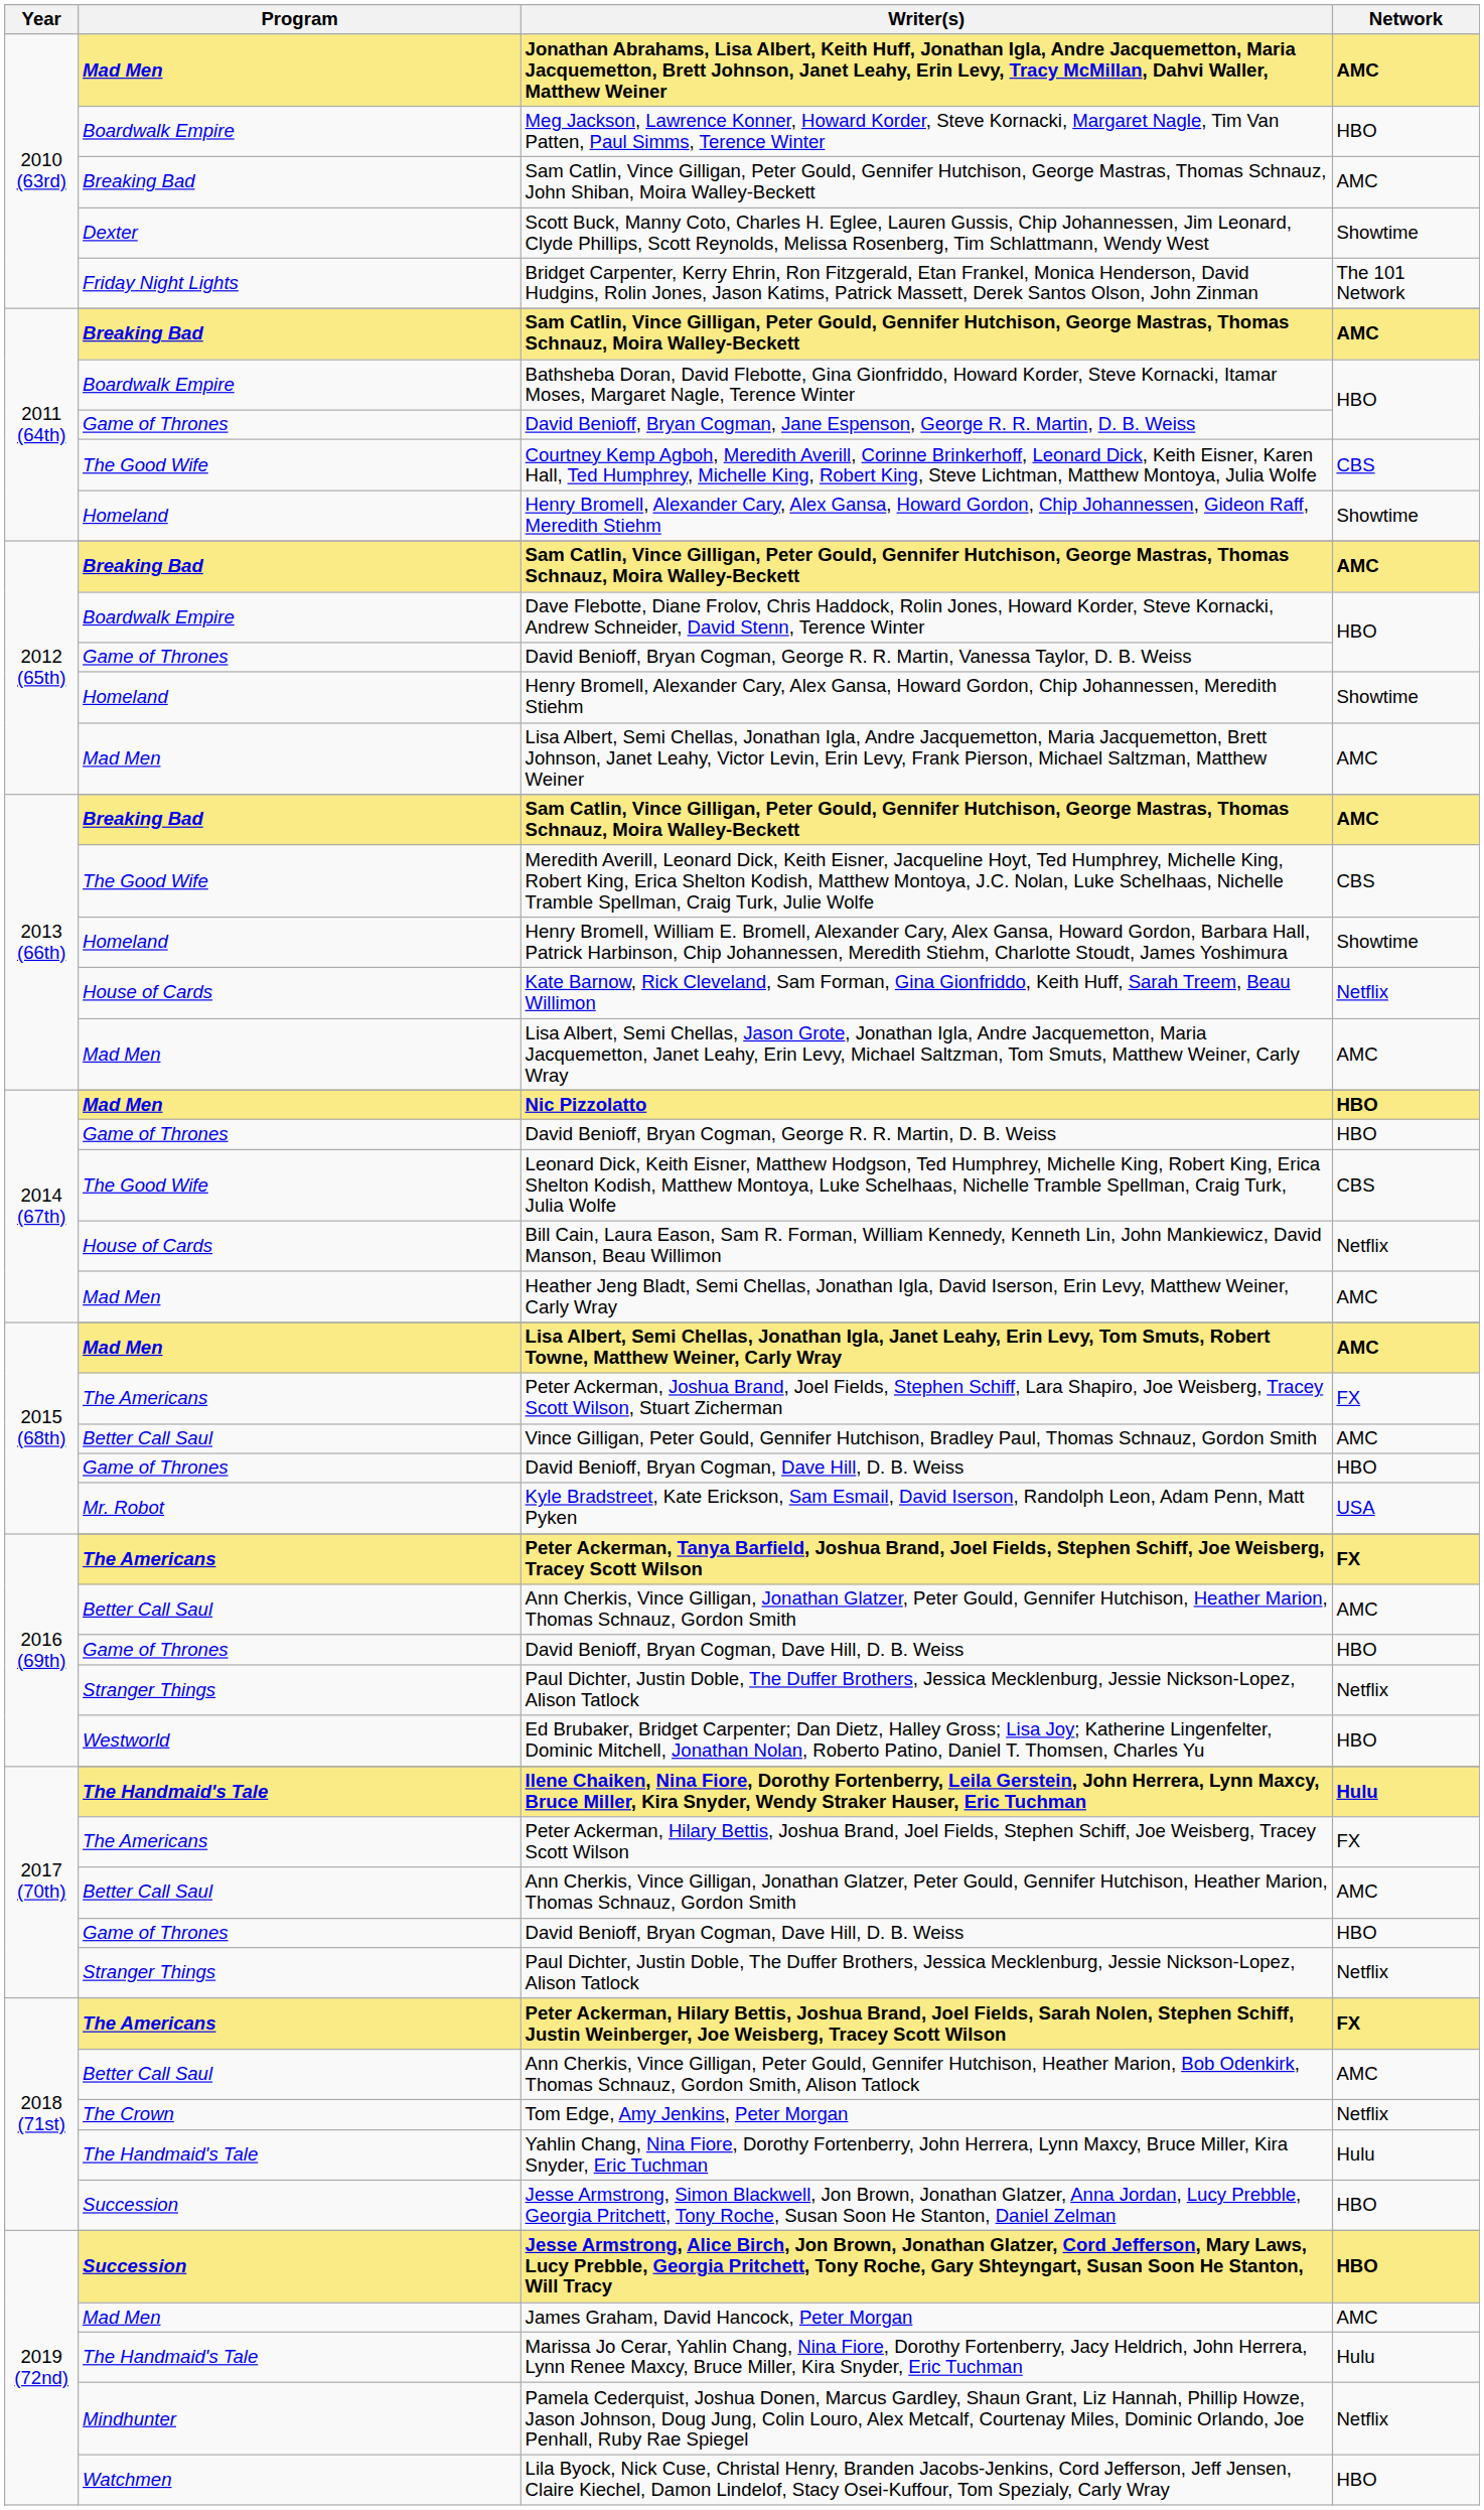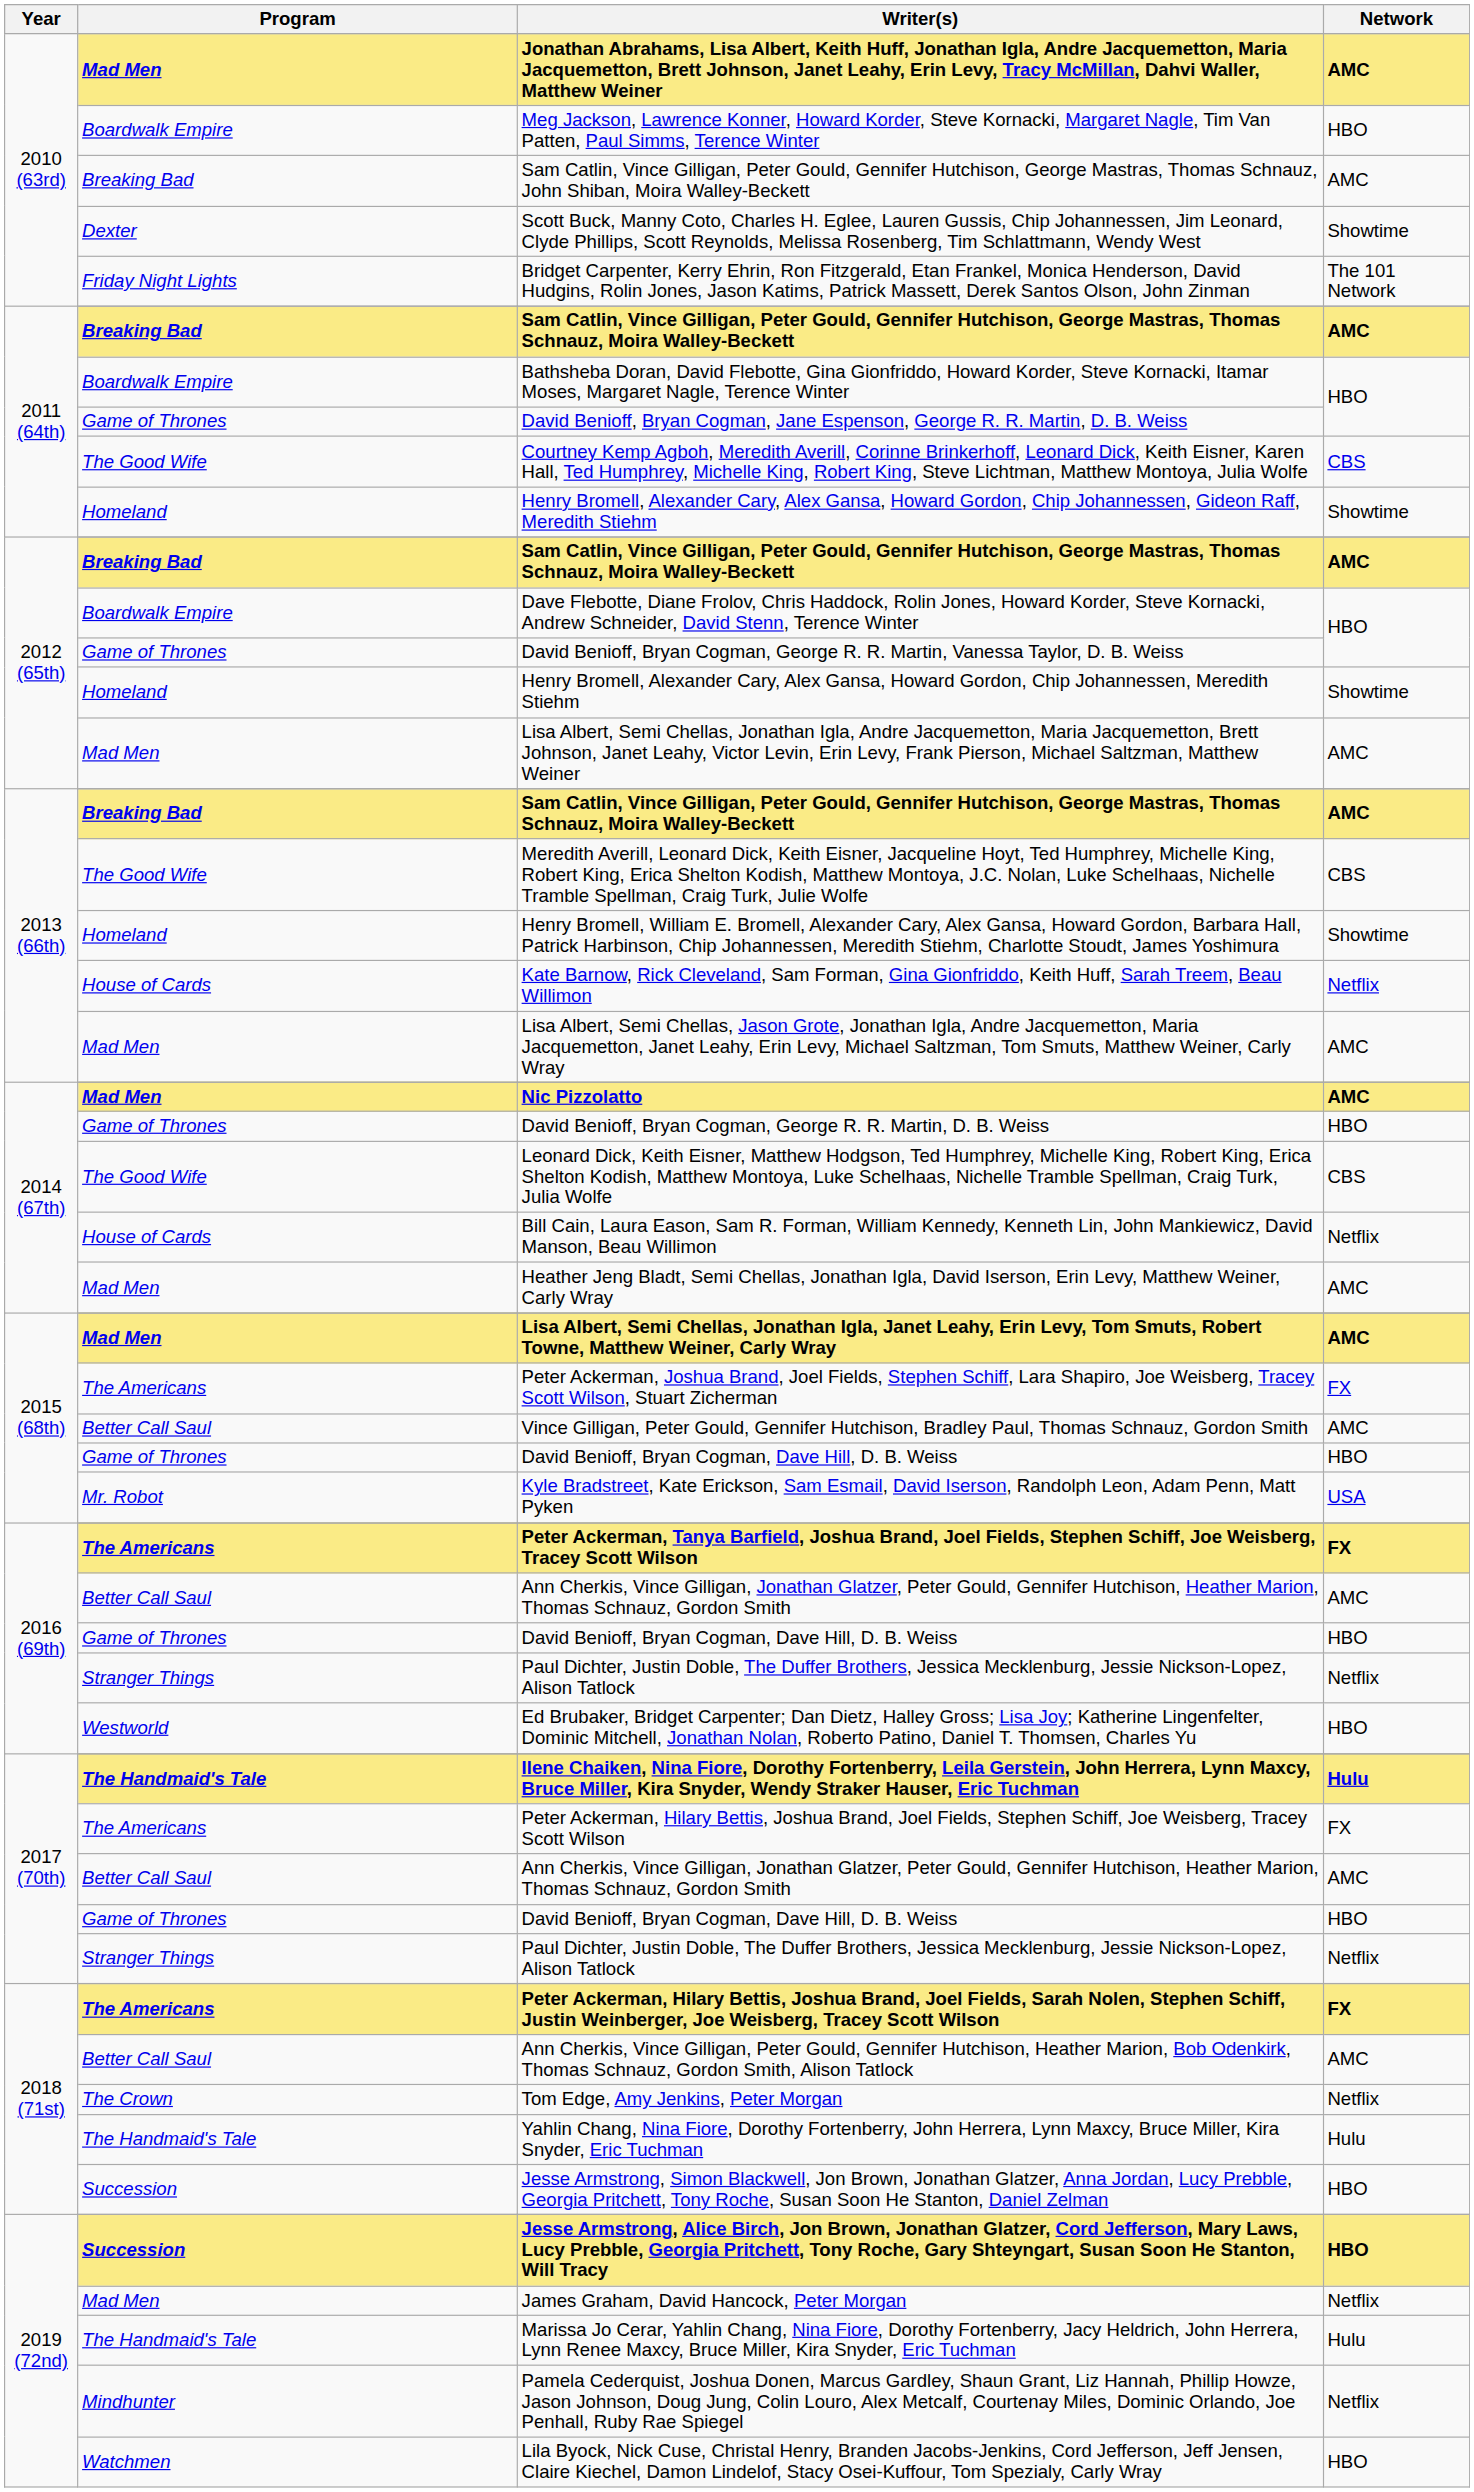Nic Pizzolatto | Network: HBO -> AMC
James Graham, David Hancock, Peter Morgan | Network: AMC -> Netflix
